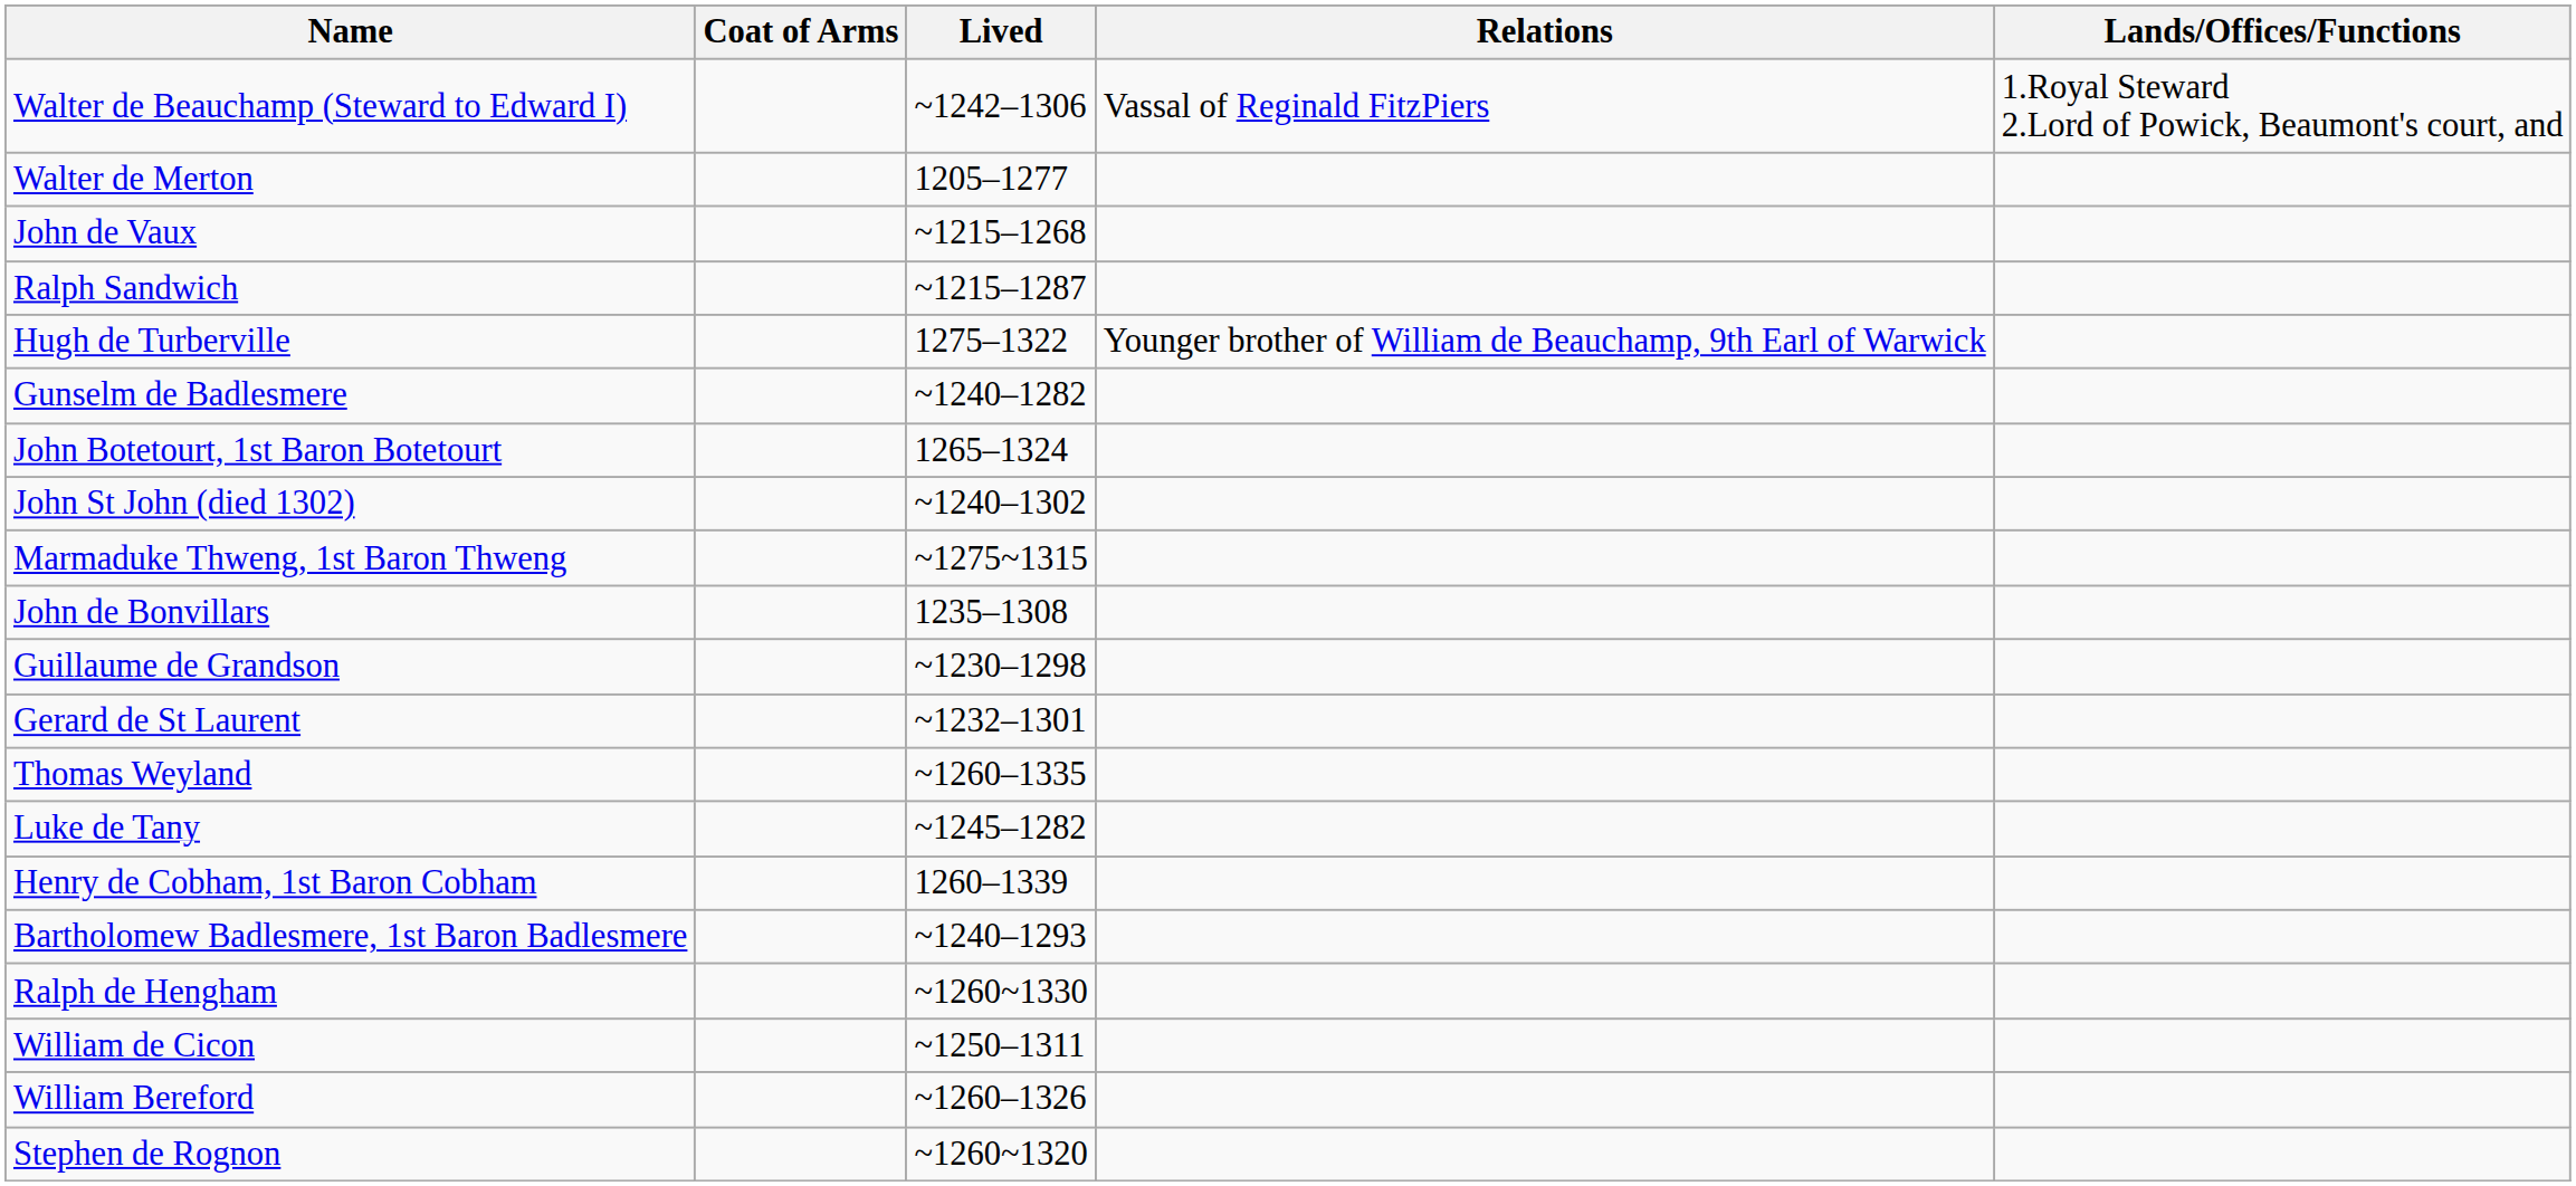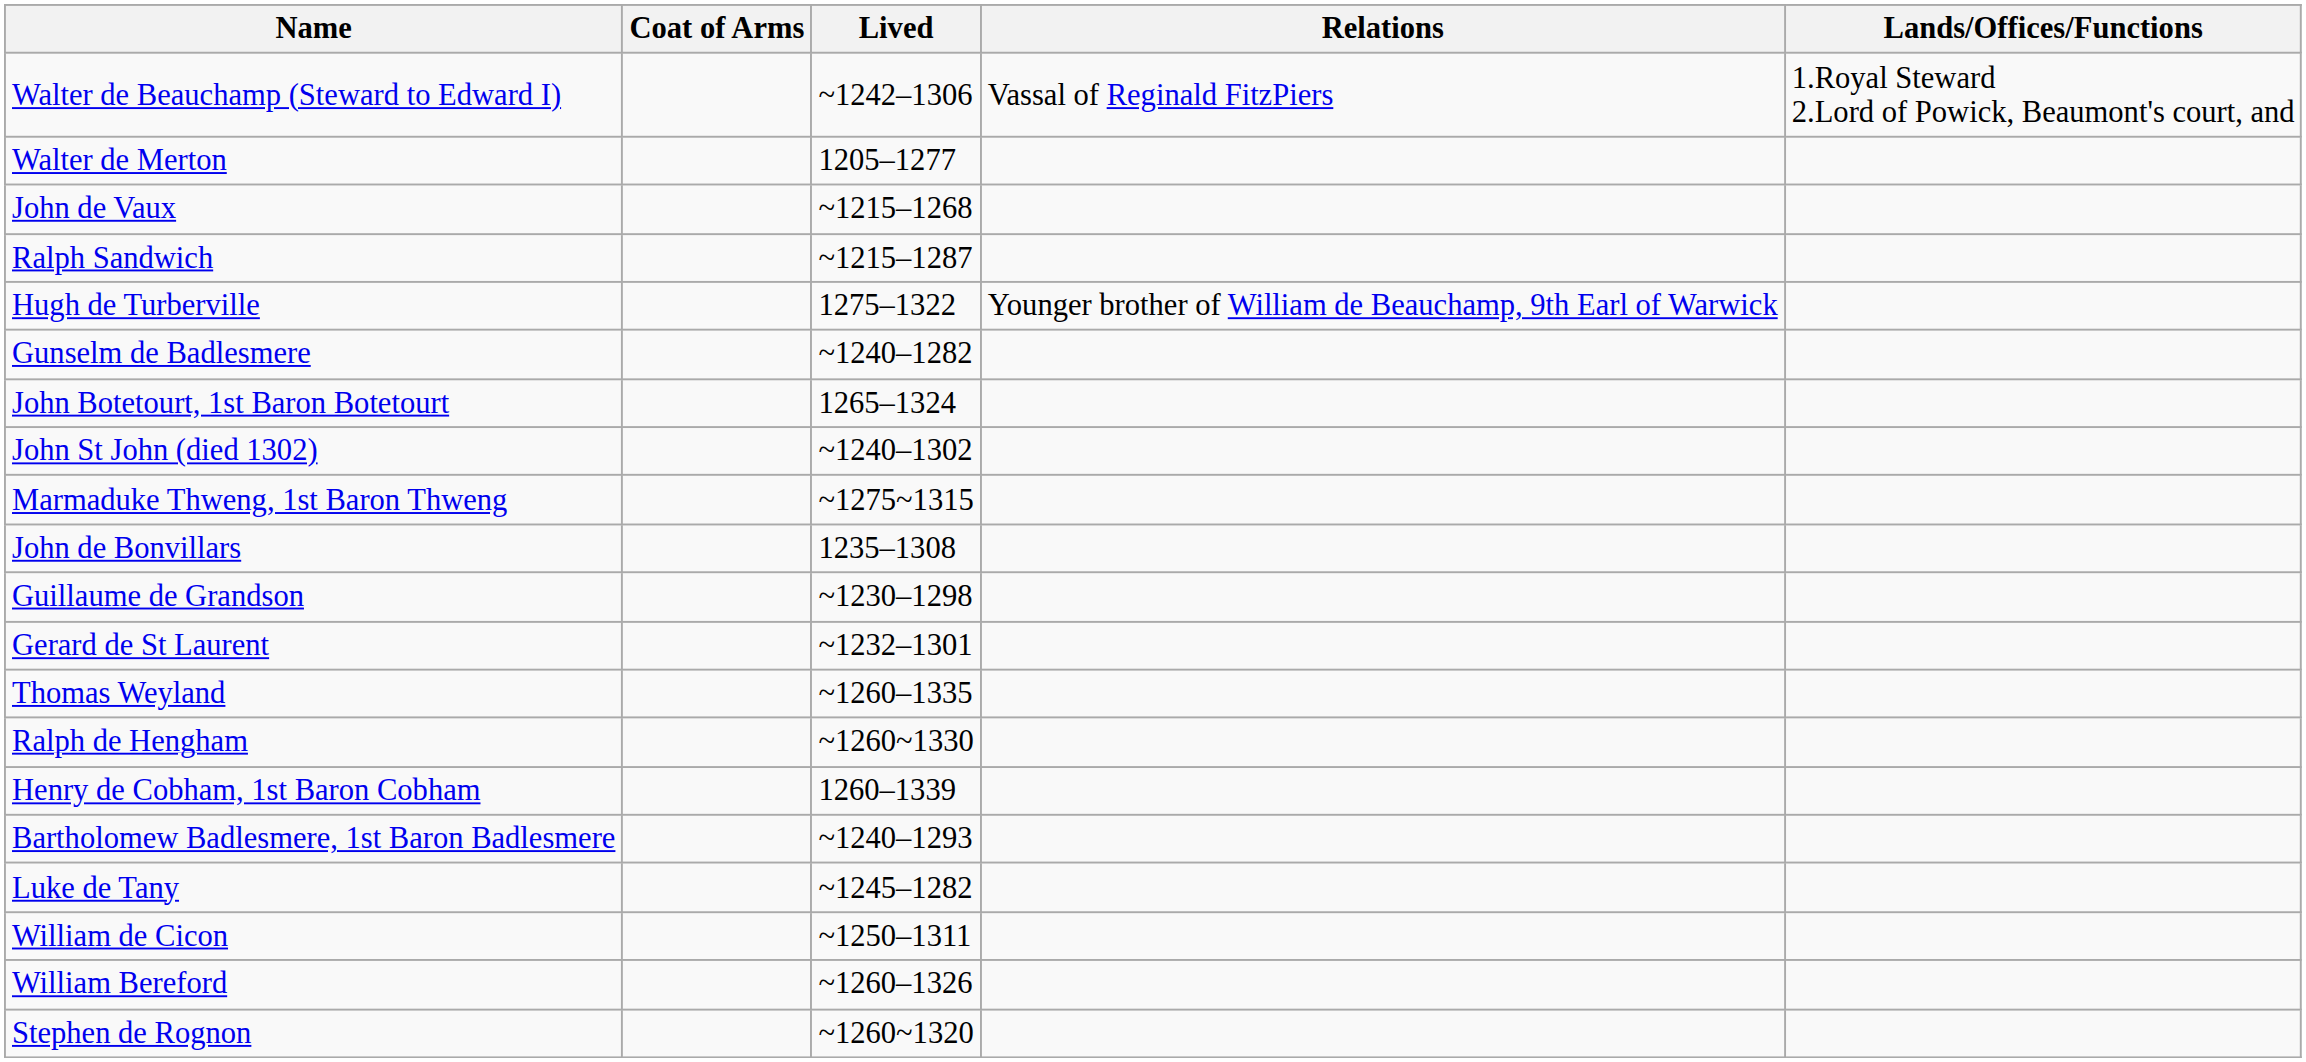rows swapped: Ralph de Hengham <-> Luke de Tany
